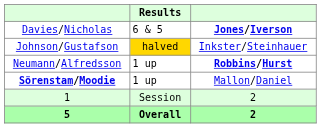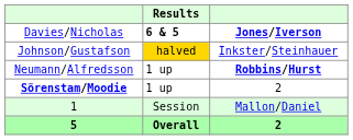Davies/Nicholas | Results: normal -> bold
Sörenstam/Moodie | column 3: Mallon/Daniel -> 2
1 | column 3: 2 -> Mallon/Daniel
